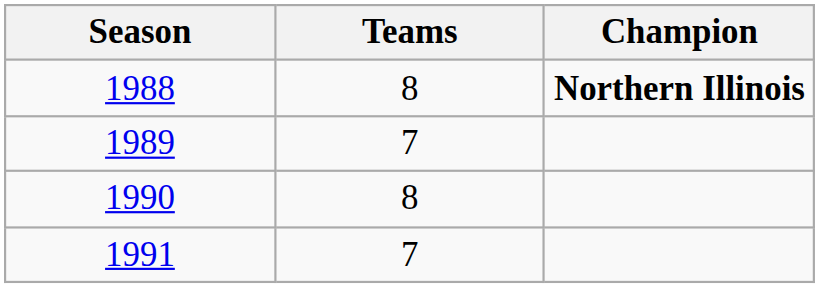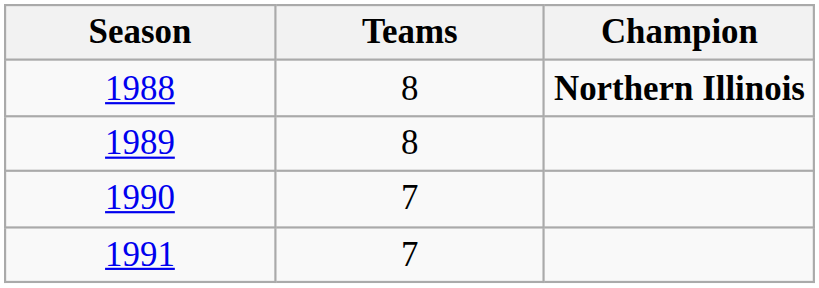1989 | Teams: 7 -> 8
1990 | Teams: 8 -> 7
